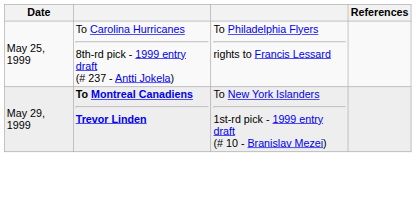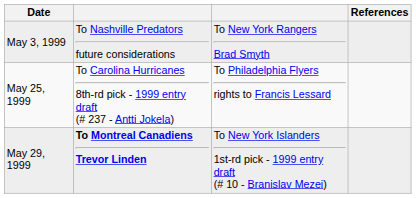+ row: May 3, 1999 | To Nashville Predators future considerations | To New York Rangers Brad Smyth
